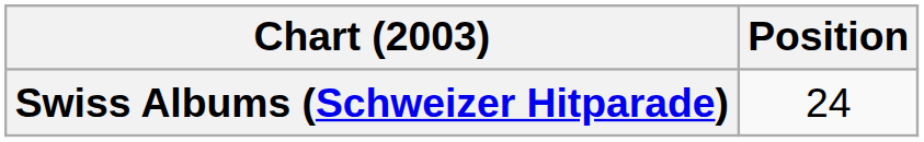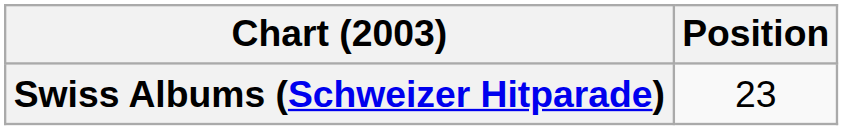Swiss Albums (Schweizer Hitparade) | Position: 24 -> 23
